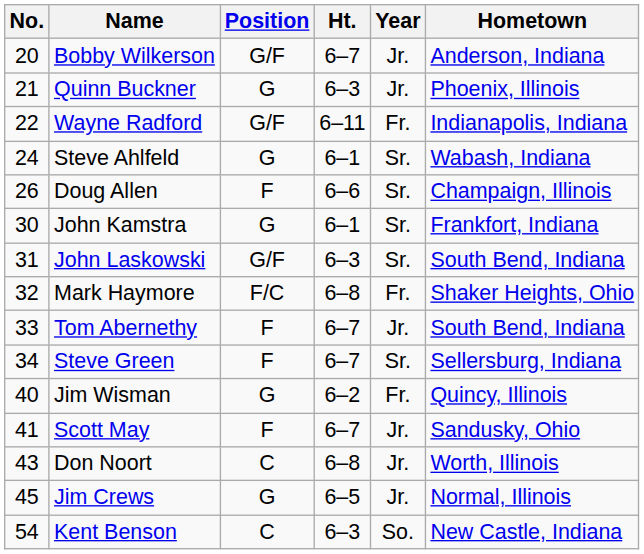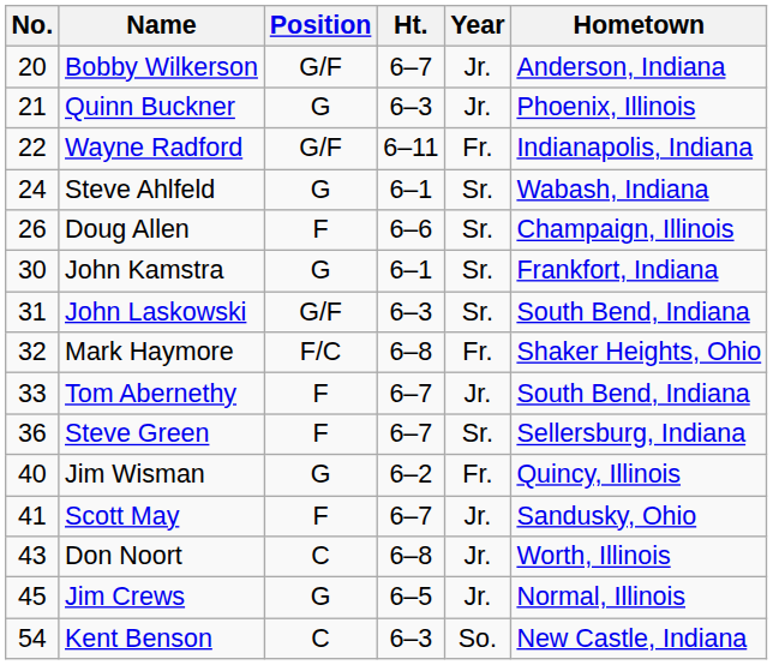Steve Green | No.: 34 -> 36
